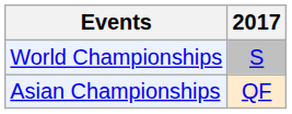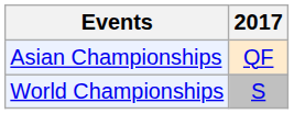rows swapped: Asian Championships <-> World Championships
